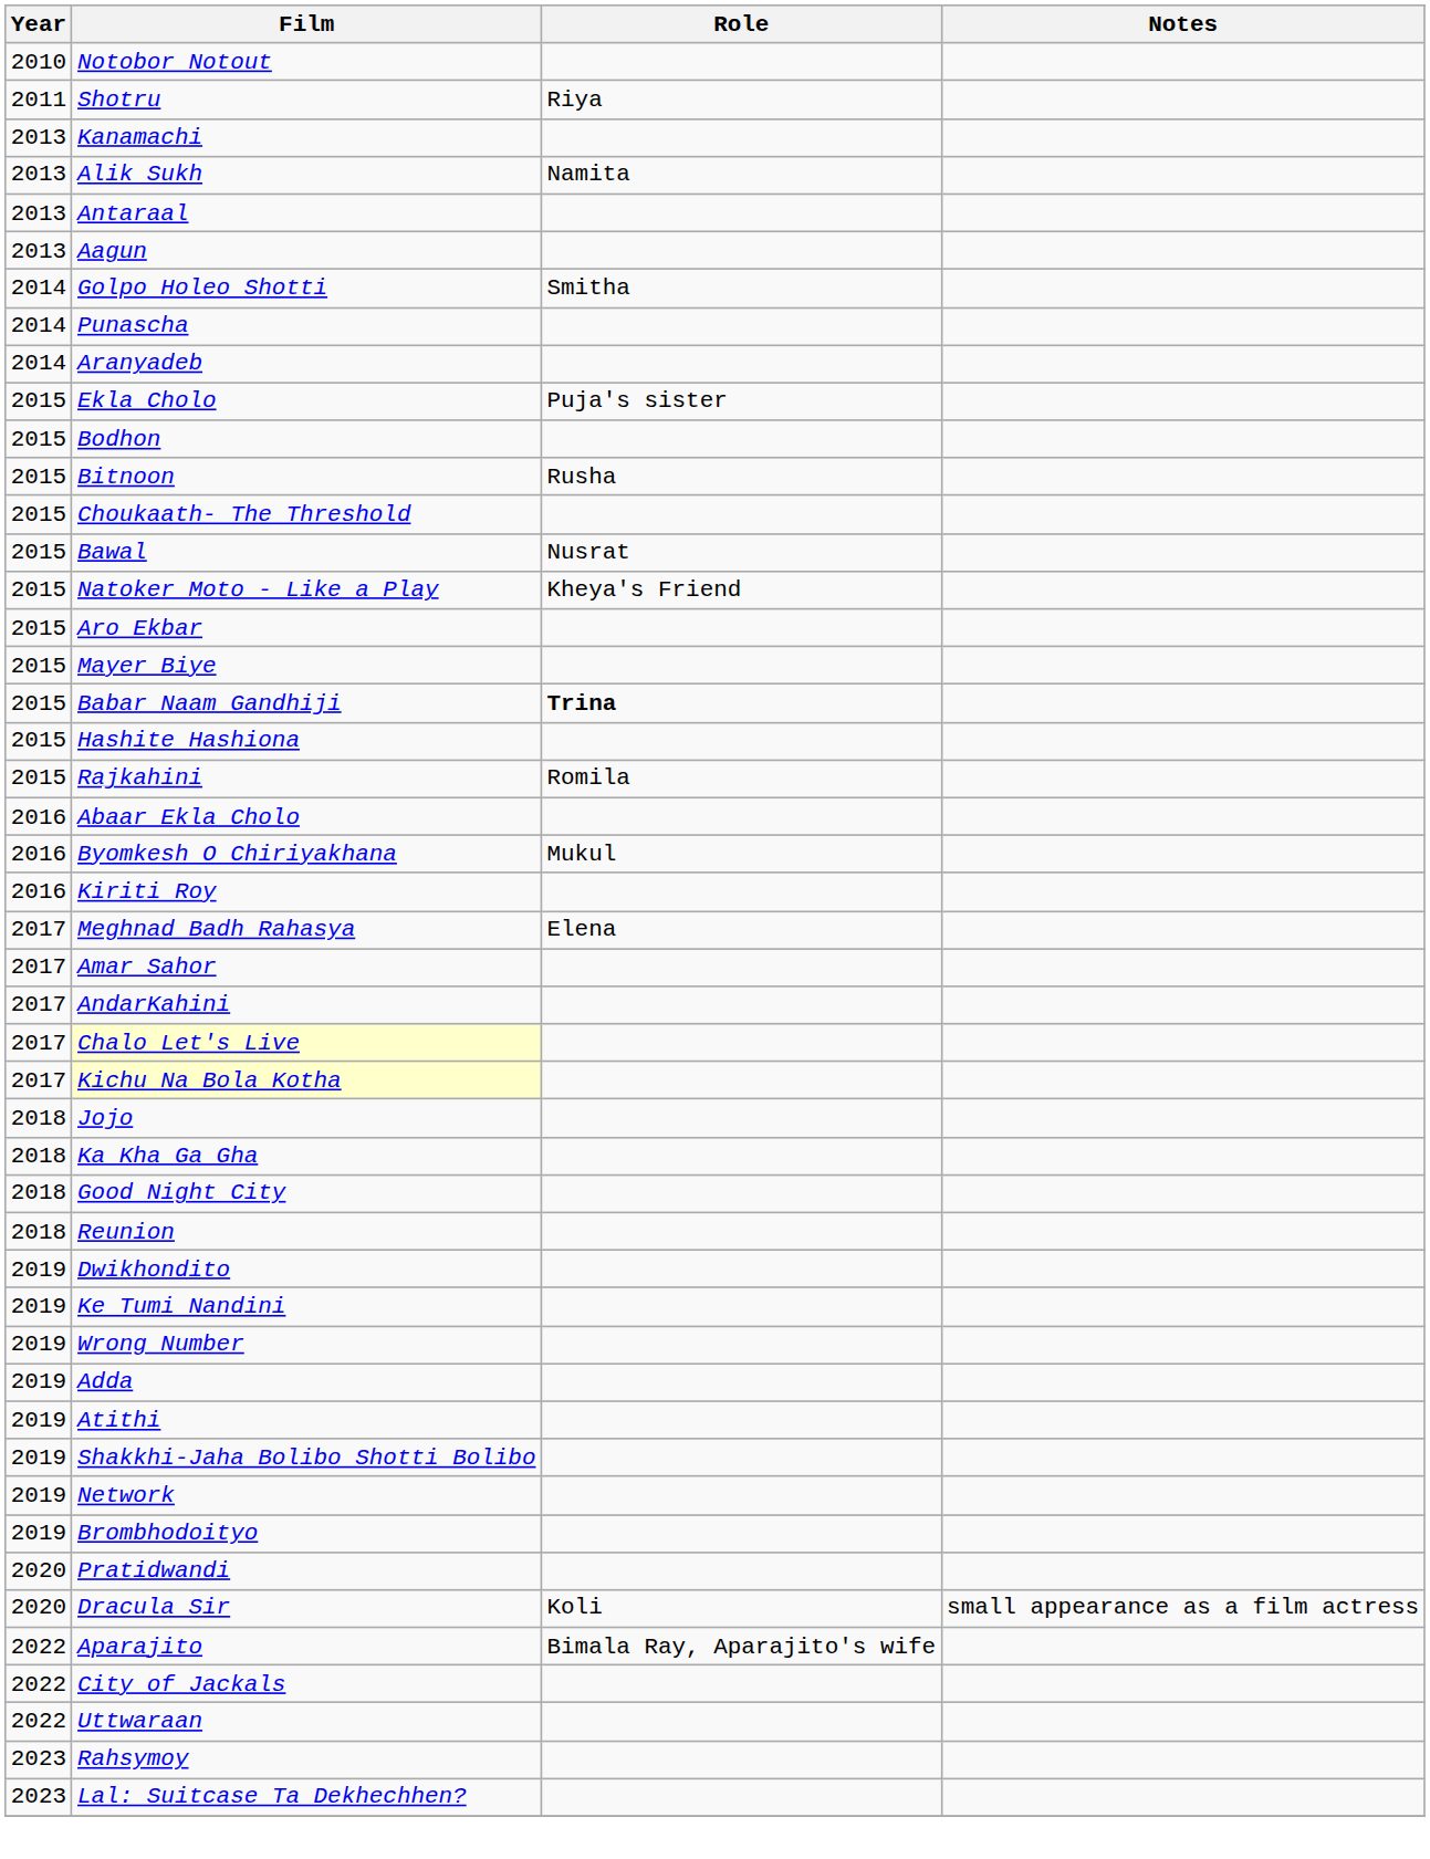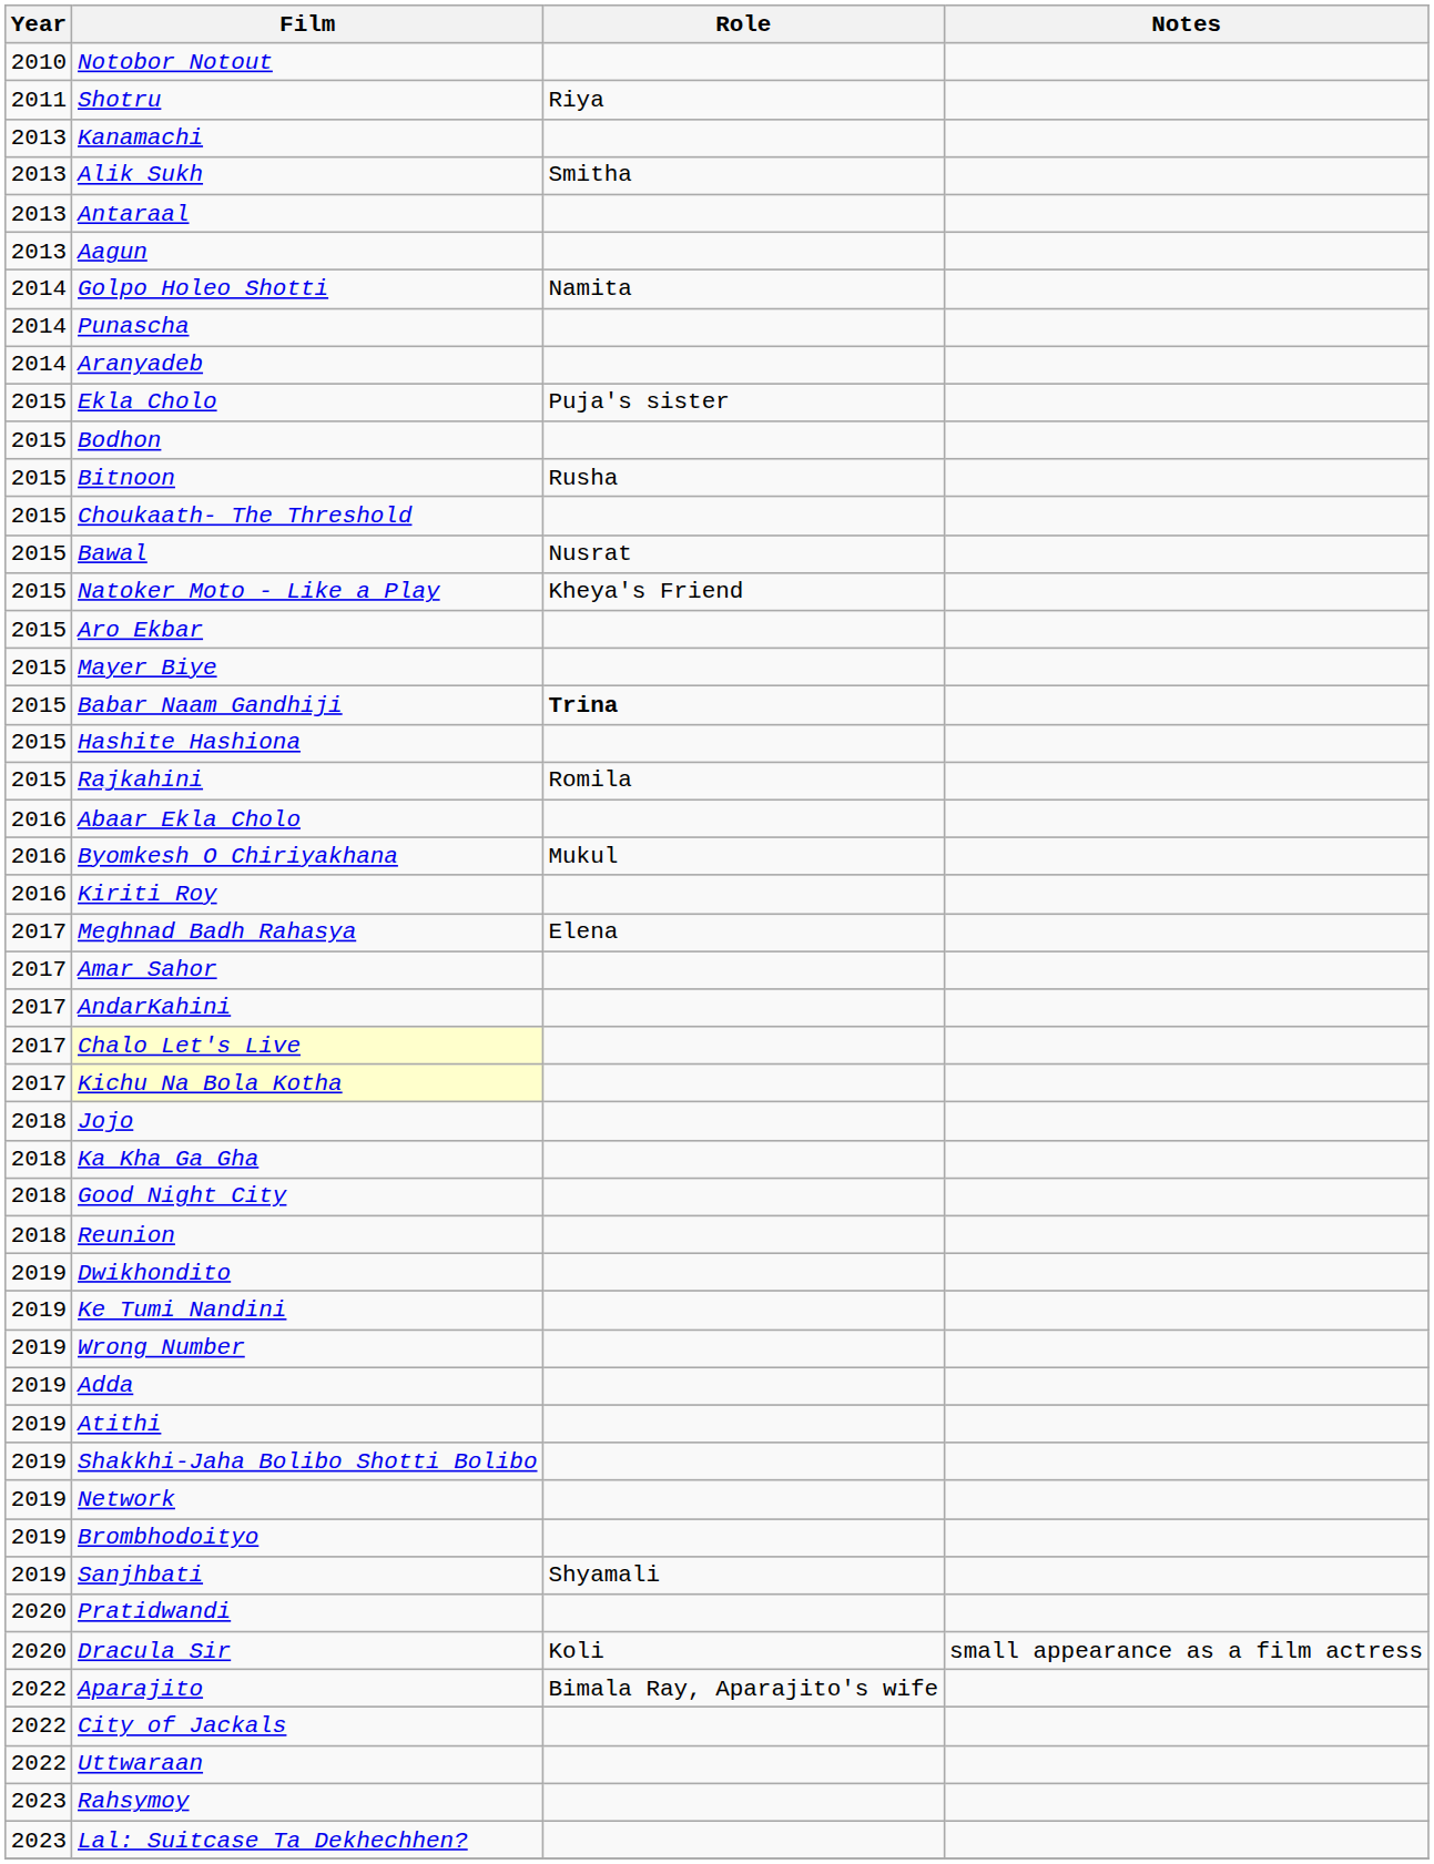Alik Sukh | Role: Namita -> Smitha
Golpo Holeo Shotti | Role: Smitha -> Namita
+ row: 2019 | Sanjhbati | Shyamali
